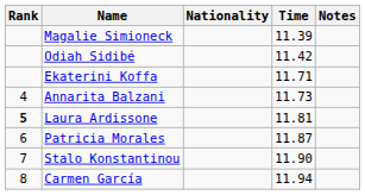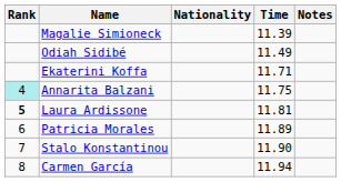Odiah Sidibé | Time: 11.42 -> 11.49
Annarita Balzani | Rank: no background -> paleturquoise background
Annarita Balzani | Time: 11.73 -> 11.75
Patricia Morales | Time: 11.87 -> 11.89
